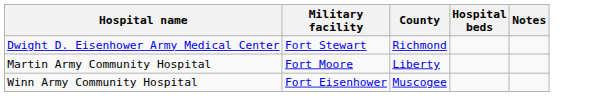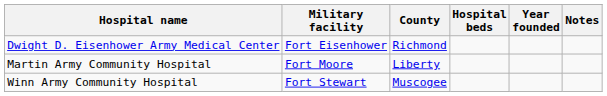+ column: Year founded
Dwight D. Eisenhower Army Medical Center | Military facility: Fort Stewart -> Fort Eisenhower
Winn Army Community Hospital | Military facility: Fort Eisenhower -> Fort Stewart
